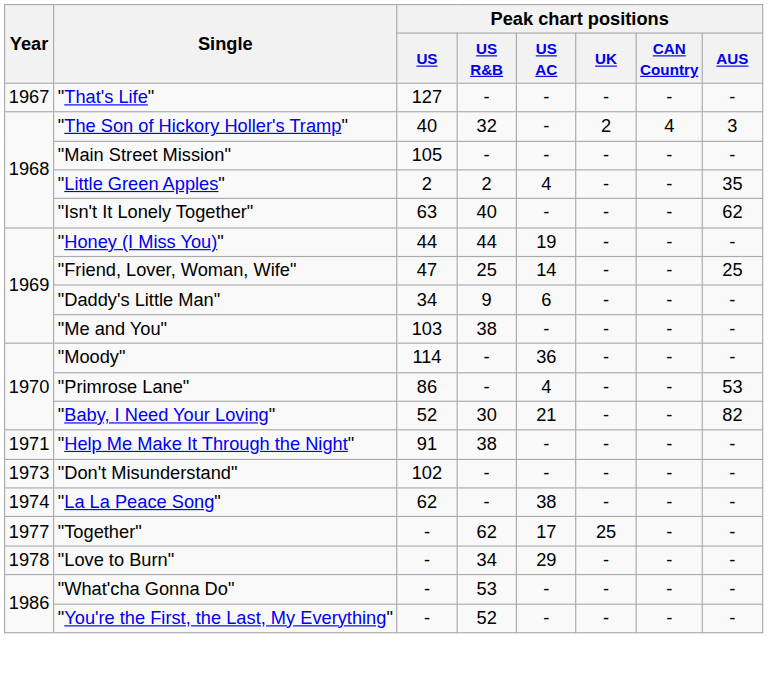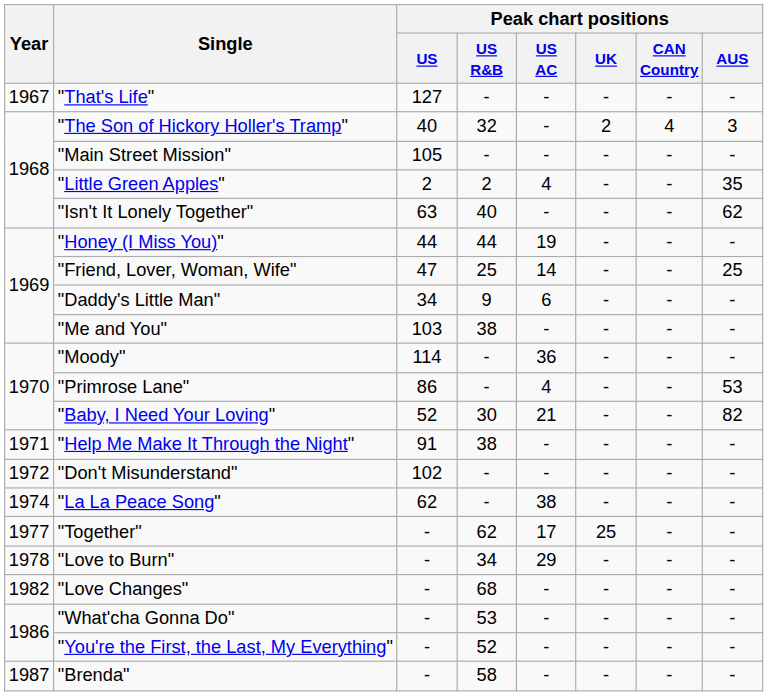"Don't Misunderstand" | Year: 1973 -> 1972
+ row: 1982 | "Love Changes" | - | 68 | - | - | - | -
+ row: 1987 | "Brenda" | - | 58 | - | - | - | -
